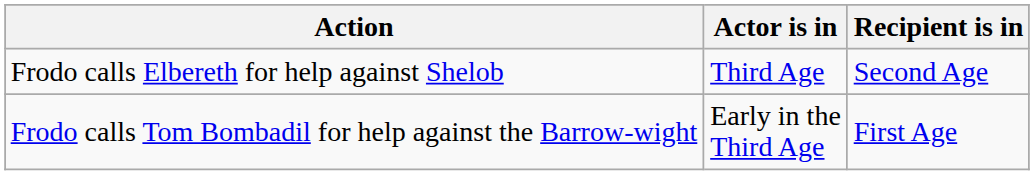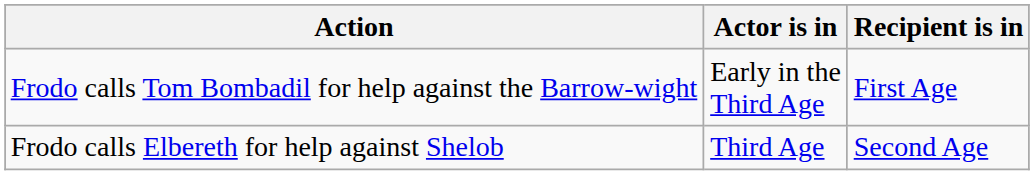rows swapped: Frodo calls Tom Bombadil for help against the Barrow-wight <-> Frodo calls Elbereth for help against Shelob
